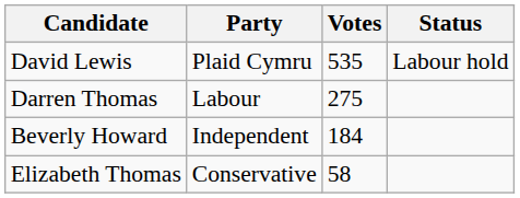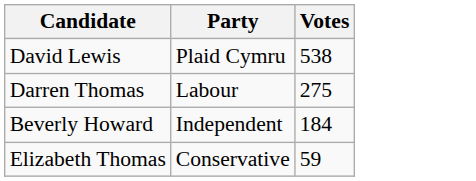- column: Status | Labour hold
David Lewis | Votes: 535 -> 538
Elizabeth Thomas | Votes: 58 -> 59
